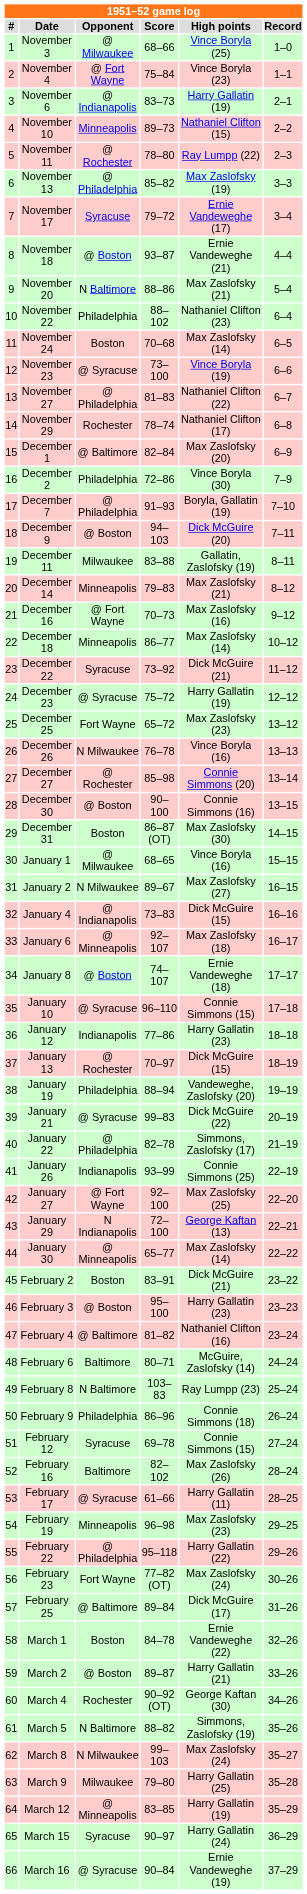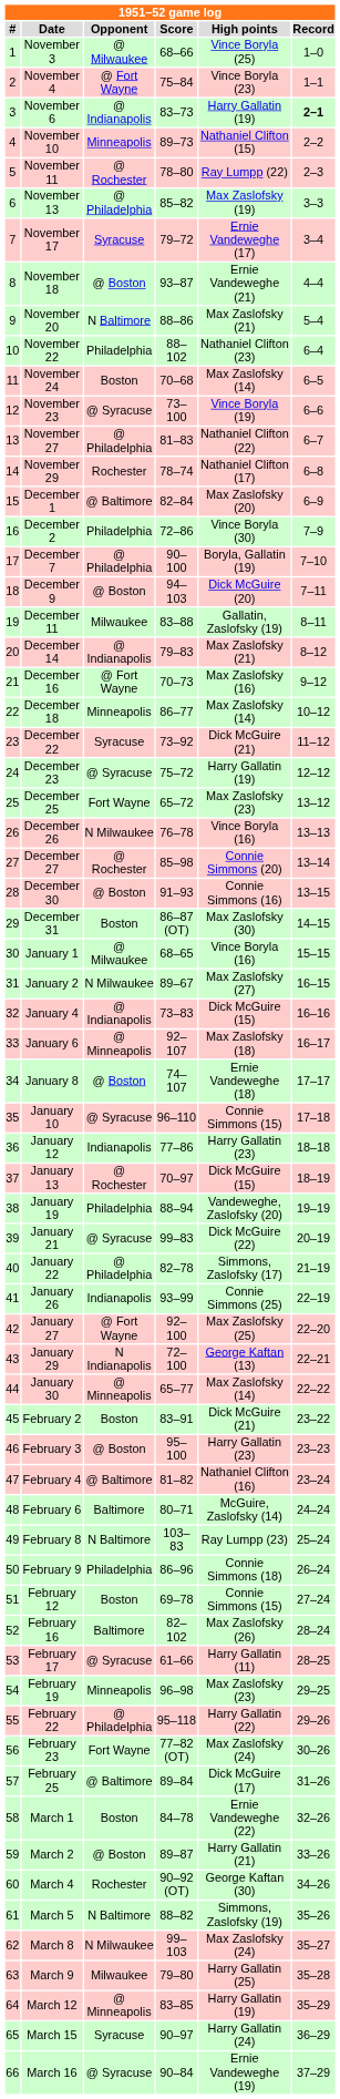November 6 | Record: normal -> bold
December 7 | Score: 91–93 -> 90–100
December 14 | Opponent: Minneapolis -> @ Indianapolis
December 30 | Score: 90–100 -> 91–93
February 12 | Opponent: Syracuse -> Boston
